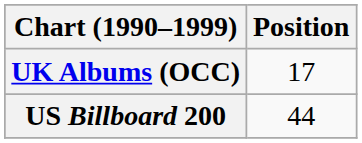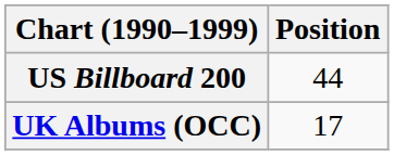rows swapped: UK Albums (OCC) <-> US Billboard 200
